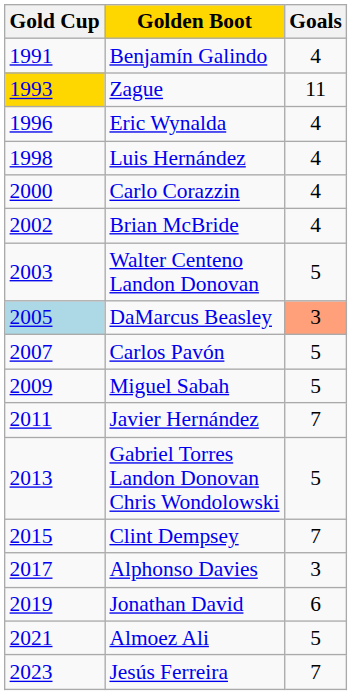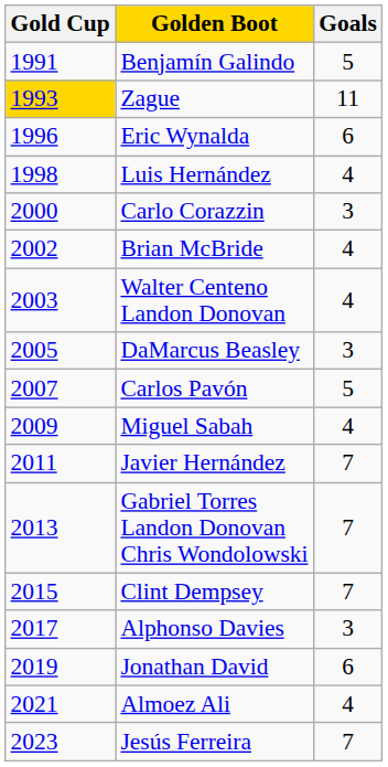Benjamín Galindo | Goals: 4 -> 5
Eric Wynalda | Goals: 4 -> 6
Carlo Corazzin | Goals: 4 -> 3
Walter Centeno Landon Donovan | Goals: 5 -> 4
DaMarcus Beasley | Gold Cup: lightblue background -> no background
DaMarcus Beasley | Goals: lightsalmon background -> no background
Miguel Sabah | Goals: 5 -> 4
Gabriel Torres Landon Donovan Chris Wondolowski | Goals: 5 -> 7
Almoez Ali | Goals: 5 -> 4
